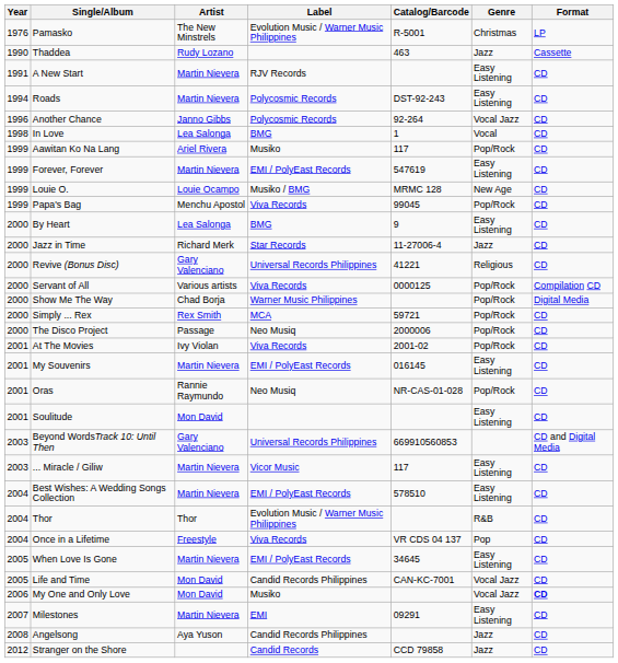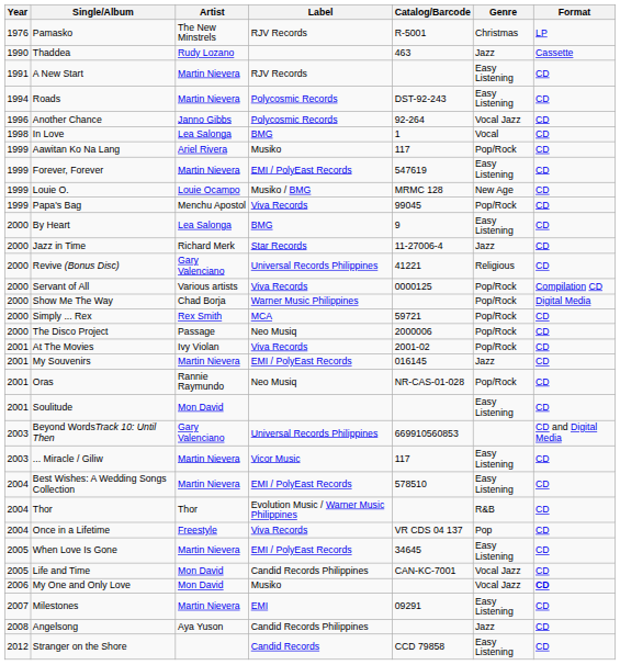Pamasko | Label: Evolution Music / Warner Music Philippines -> RJV Records
My Souvenirs | Genre: Easy Listening -> Jazz
Stranger on the Shore | Genre: Jazz -> Easy Listening
